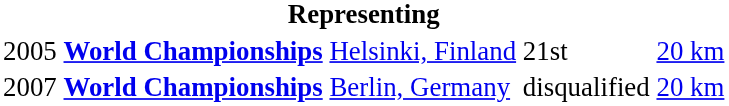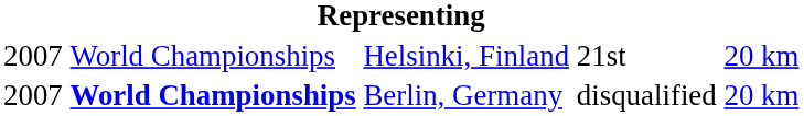Helsinki, Finland | column 1: 2005 -> 2007
Helsinki, Finland | column 2: bold -> normal
